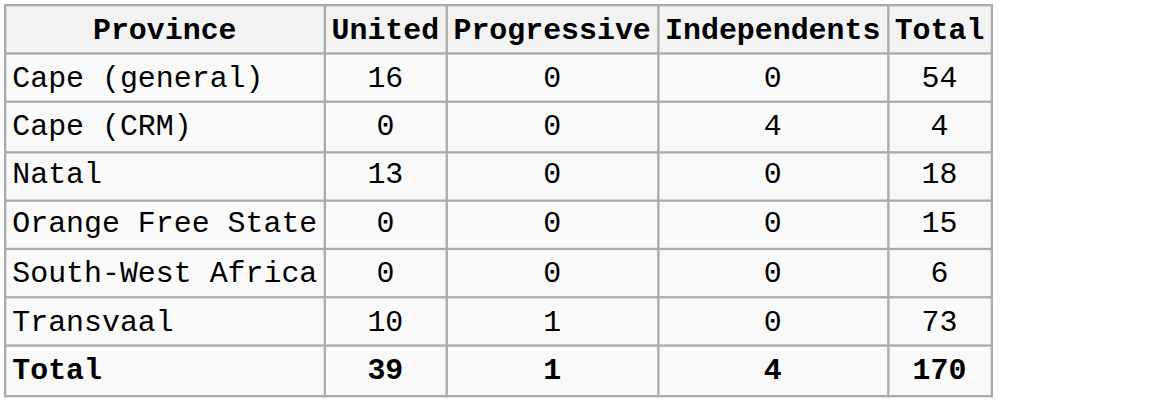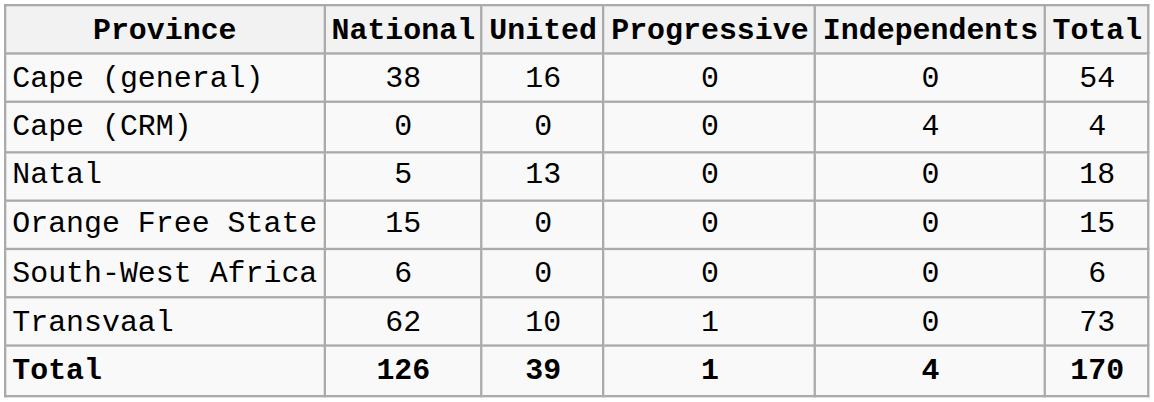+ column: National | 38 | 0 | 5 | 15 | 6 | 62 | 126
